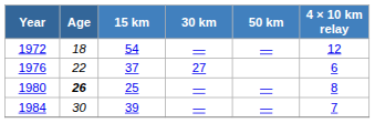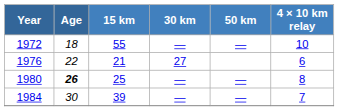1972 | 15 km: 54 -> 55
1972 | 4 × 10 km relay: 12 -> 10
1976 | 15 km: 37 -> 21
